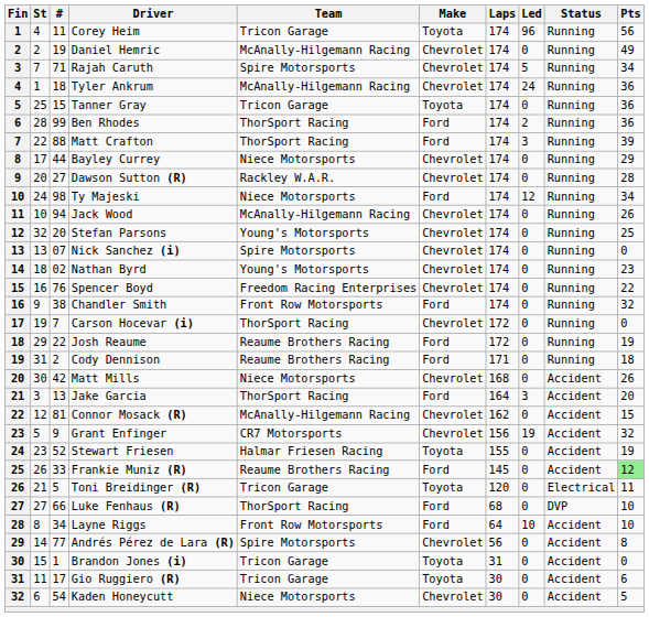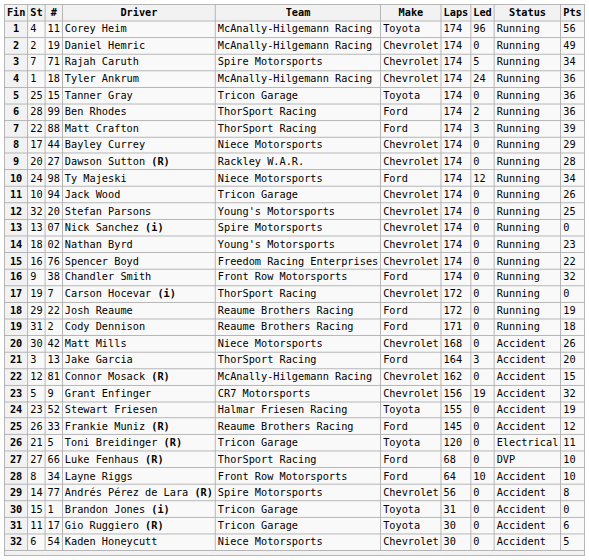Corey Heim | Team: Tricon Garage -> McAnally-Hilgemann Racing
Jack Wood | Team: McAnally-Hilgemann Racing -> Tricon Garage
Frankie Muniz (R) | Pts: lightgreen background -> no background
